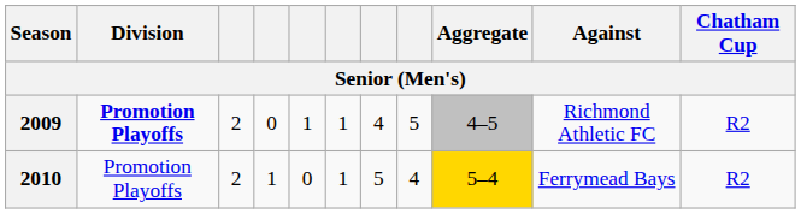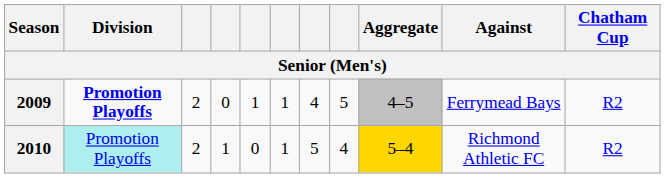2009 | Against: Richmond Athletic FC -> Ferrymead Bays
2010 | Division: no background -> paleturquoise background
2010 | Against: Ferrymead Bays -> Richmond Athletic FC
